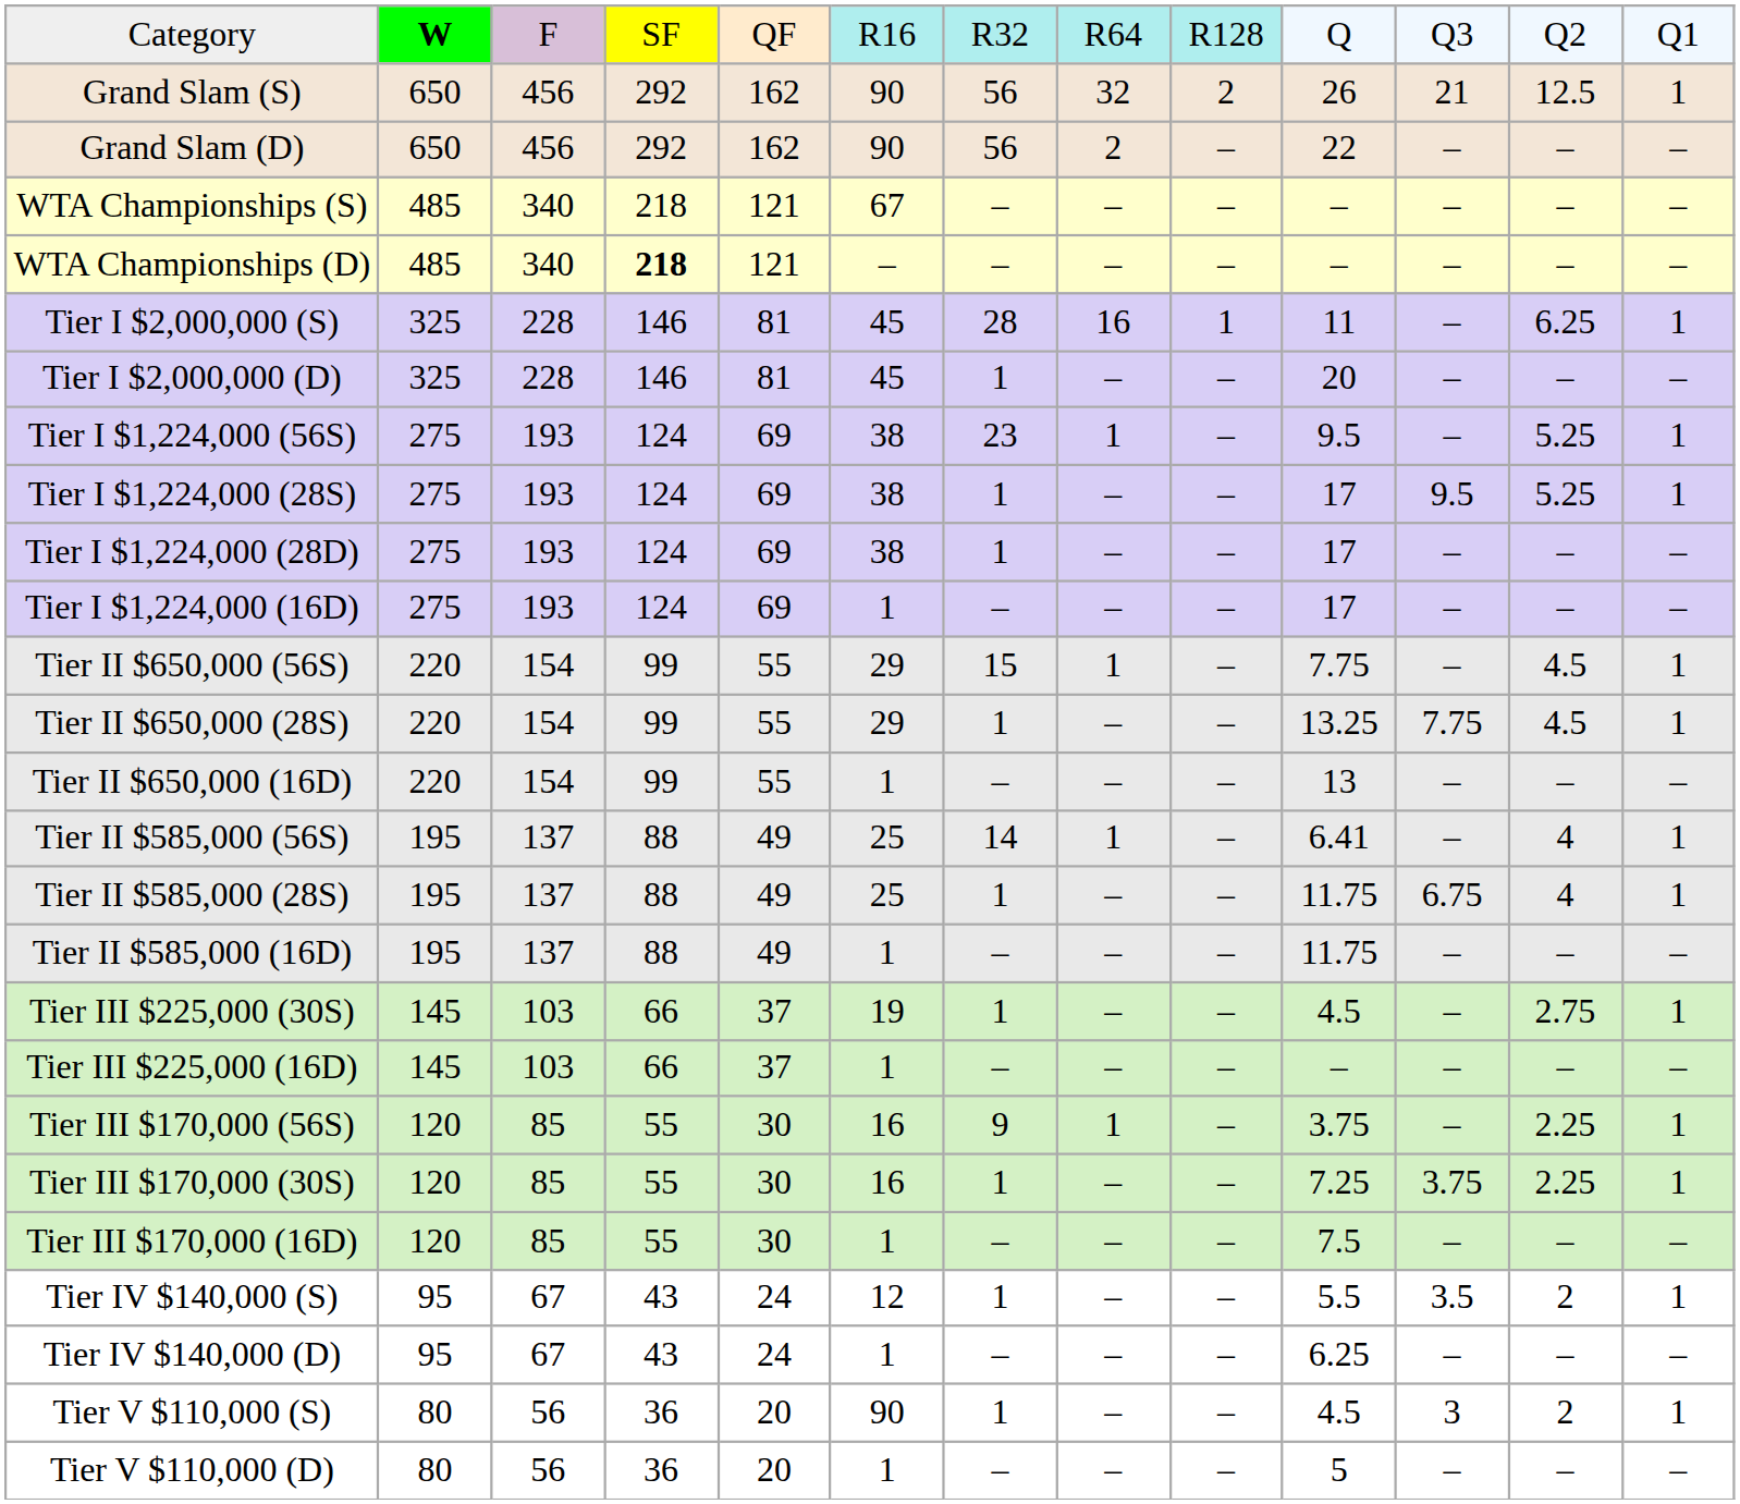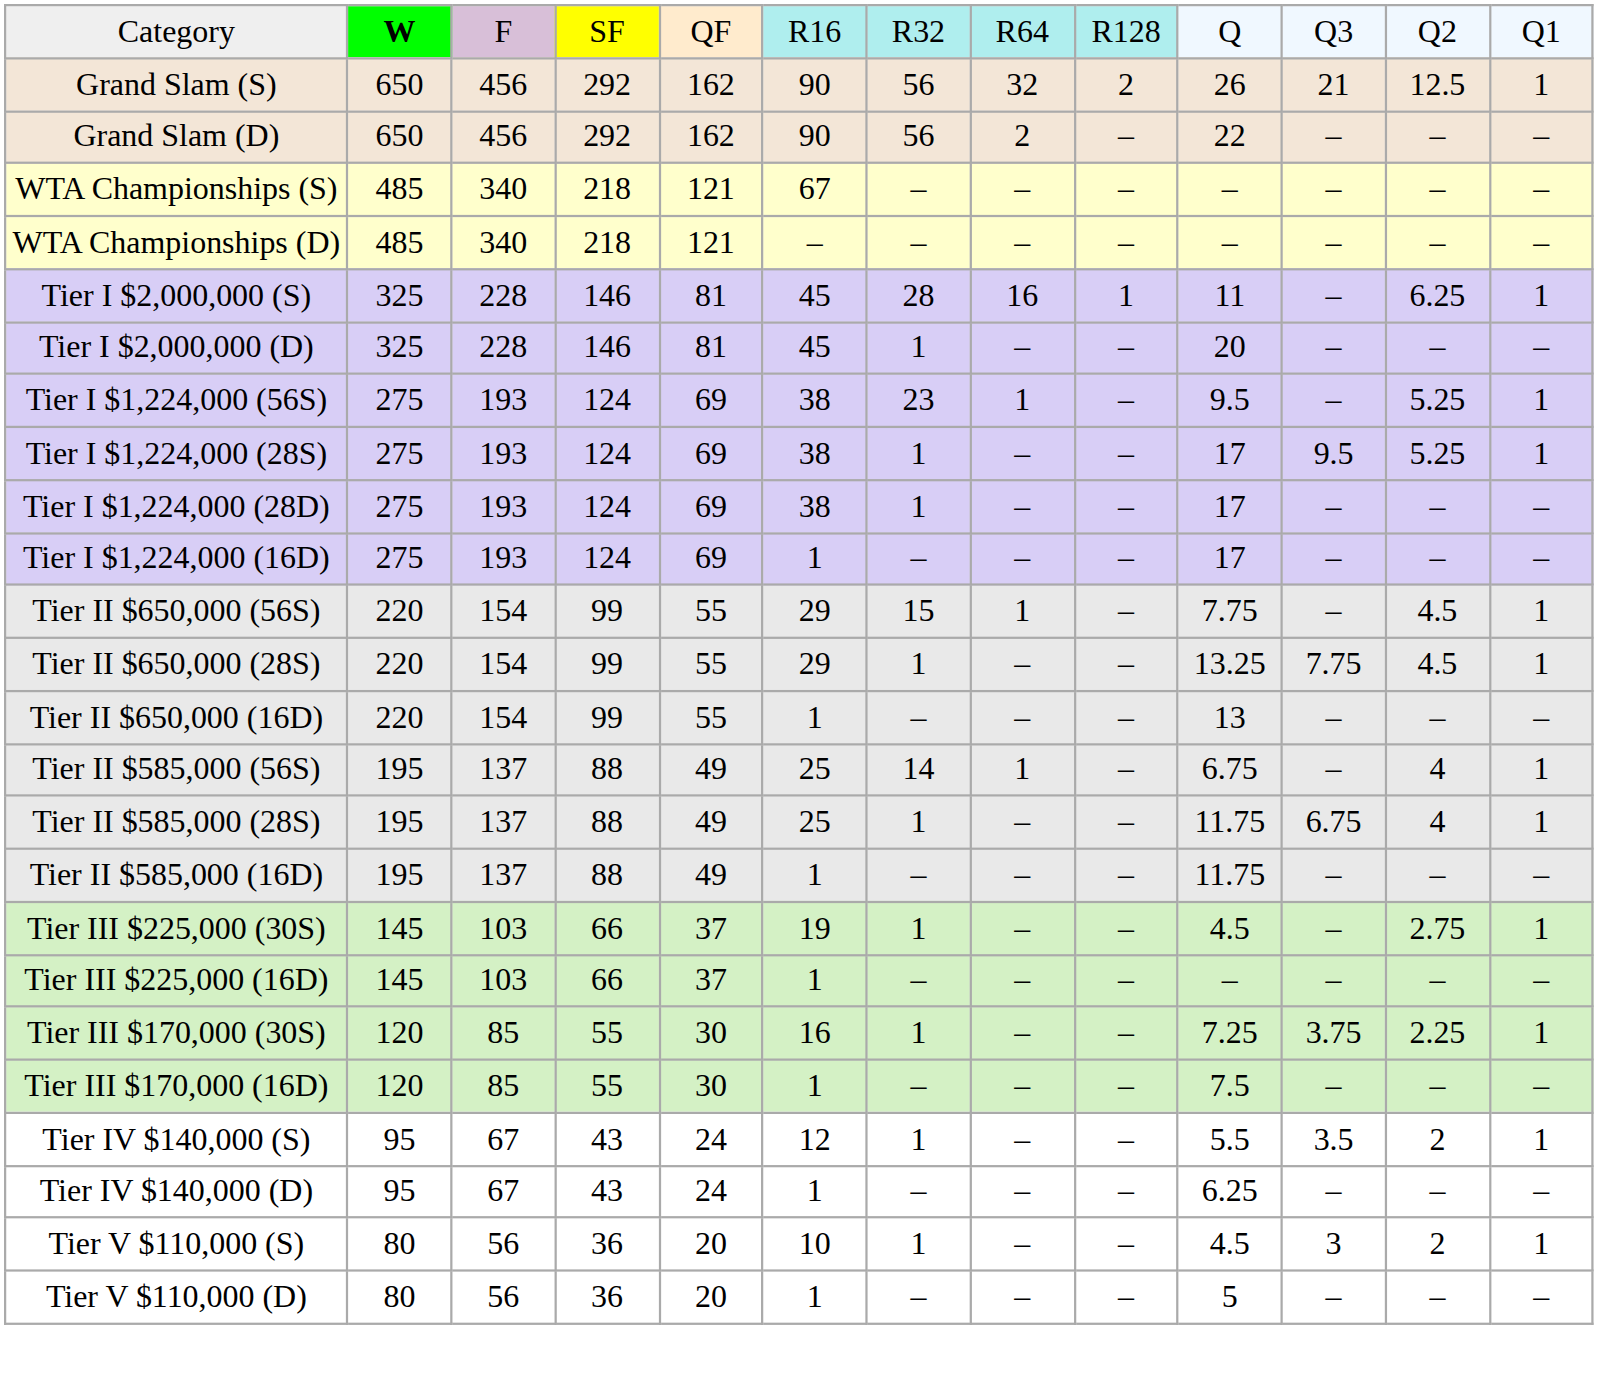WTA Championships (D) | column 4: bold -> normal
Tier II $585,000 (56S) | column 10: 6.41 -> 6.75
- row: Tier III $170,000 (56S) | 120 | 85 | 55 | 30 | 16 | 9 | 1 | – | 3.75 | – | 2.25 | 1
Tier V $110,000 (S) | column 6: 90 -> 10
